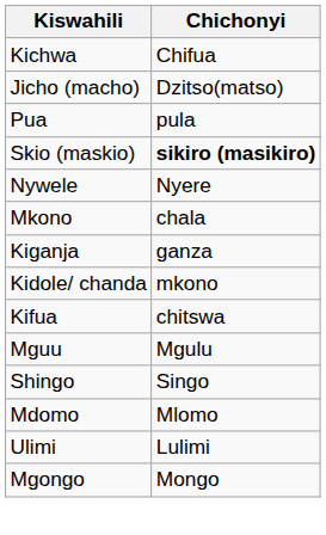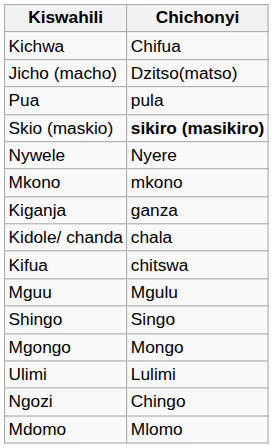Mkono | Chichonyi: chala -> mkono
Kidole/ chanda | Chichonyi: mkono -> chala
rows swapped: Mdomo <-> Mgongo
+ row: Ngozi | Chingo
